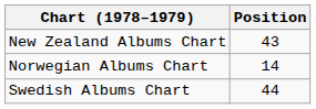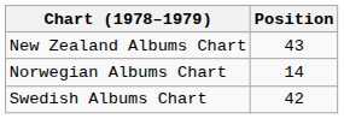Swedish Albums Chart | Position: 44 -> 42
